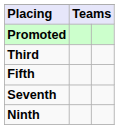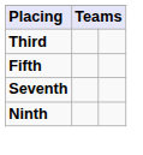- row: Promoted
